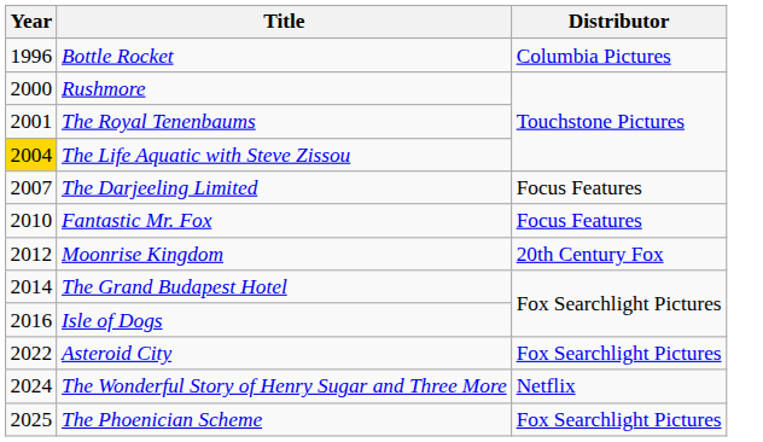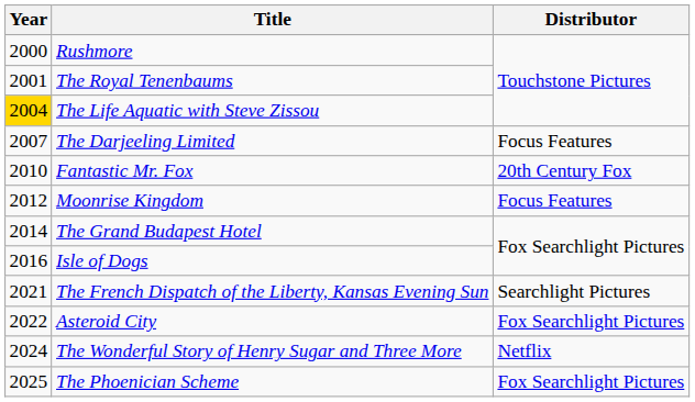- row: 1996 | Bottle Rocket | Columbia Pictures
Fantastic Mr. Fox | Distributor: Focus Features -> 20th Century Fox
Moonrise Kingdom | Distributor: 20th Century Fox -> Focus Features
+ row: 2021 | The French Dispatch of the Liberty, Kansas Evening Sun | Searchlight Pictures
